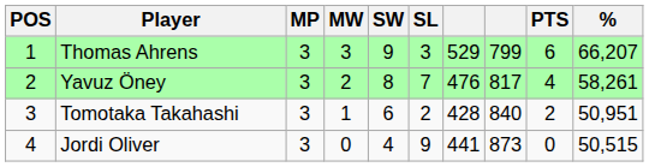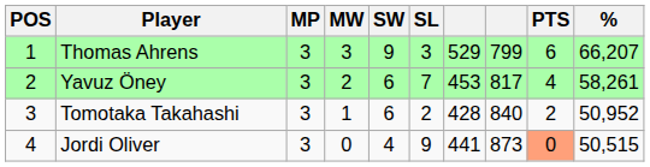Yavuz Öney | SW: 8 -> 6
Yavuz Öney | column 7: 476 -> 453
Tomotaka Takahashi | %: 50,951 -> 50,952
Jordi Oliver | PTS: no background -> lightsalmon background
